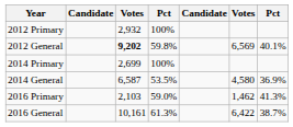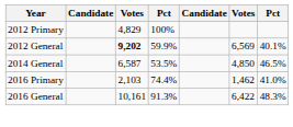2012 Primary | column 3: 2,932 -> 4,829
2012 General | column 4: 59.8% -> 59.9%
- row: 2014 Primary | 2,699 | 100%
2014 General | column 6: 4,580 -> 4,850
2014 General | column 7: 36.9% -> 46.5%
2016 Primary | column 4: 59.0% -> 74.4%
2016 Primary | column 7: 41.3% -> 41.0%
2016 General | column 4: 61.3% -> 91.3%
2016 General | column 7: 38.7% -> 48.3%
